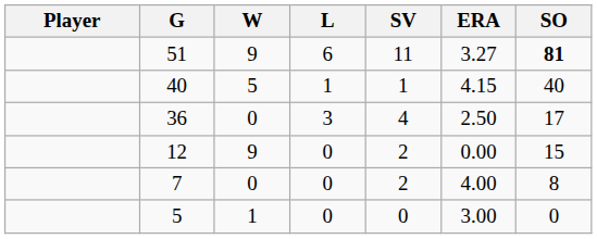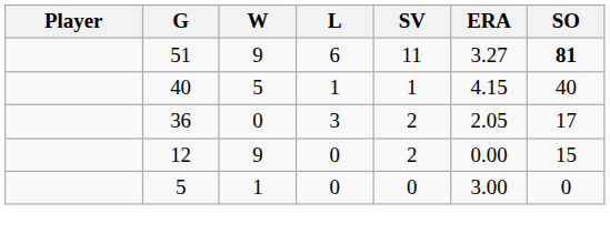36 | SV: 4 -> 2
36 | ERA: 2.50 -> 2.05
- row: 7 | 0 | 0 | 2 | 4.00 | 8
